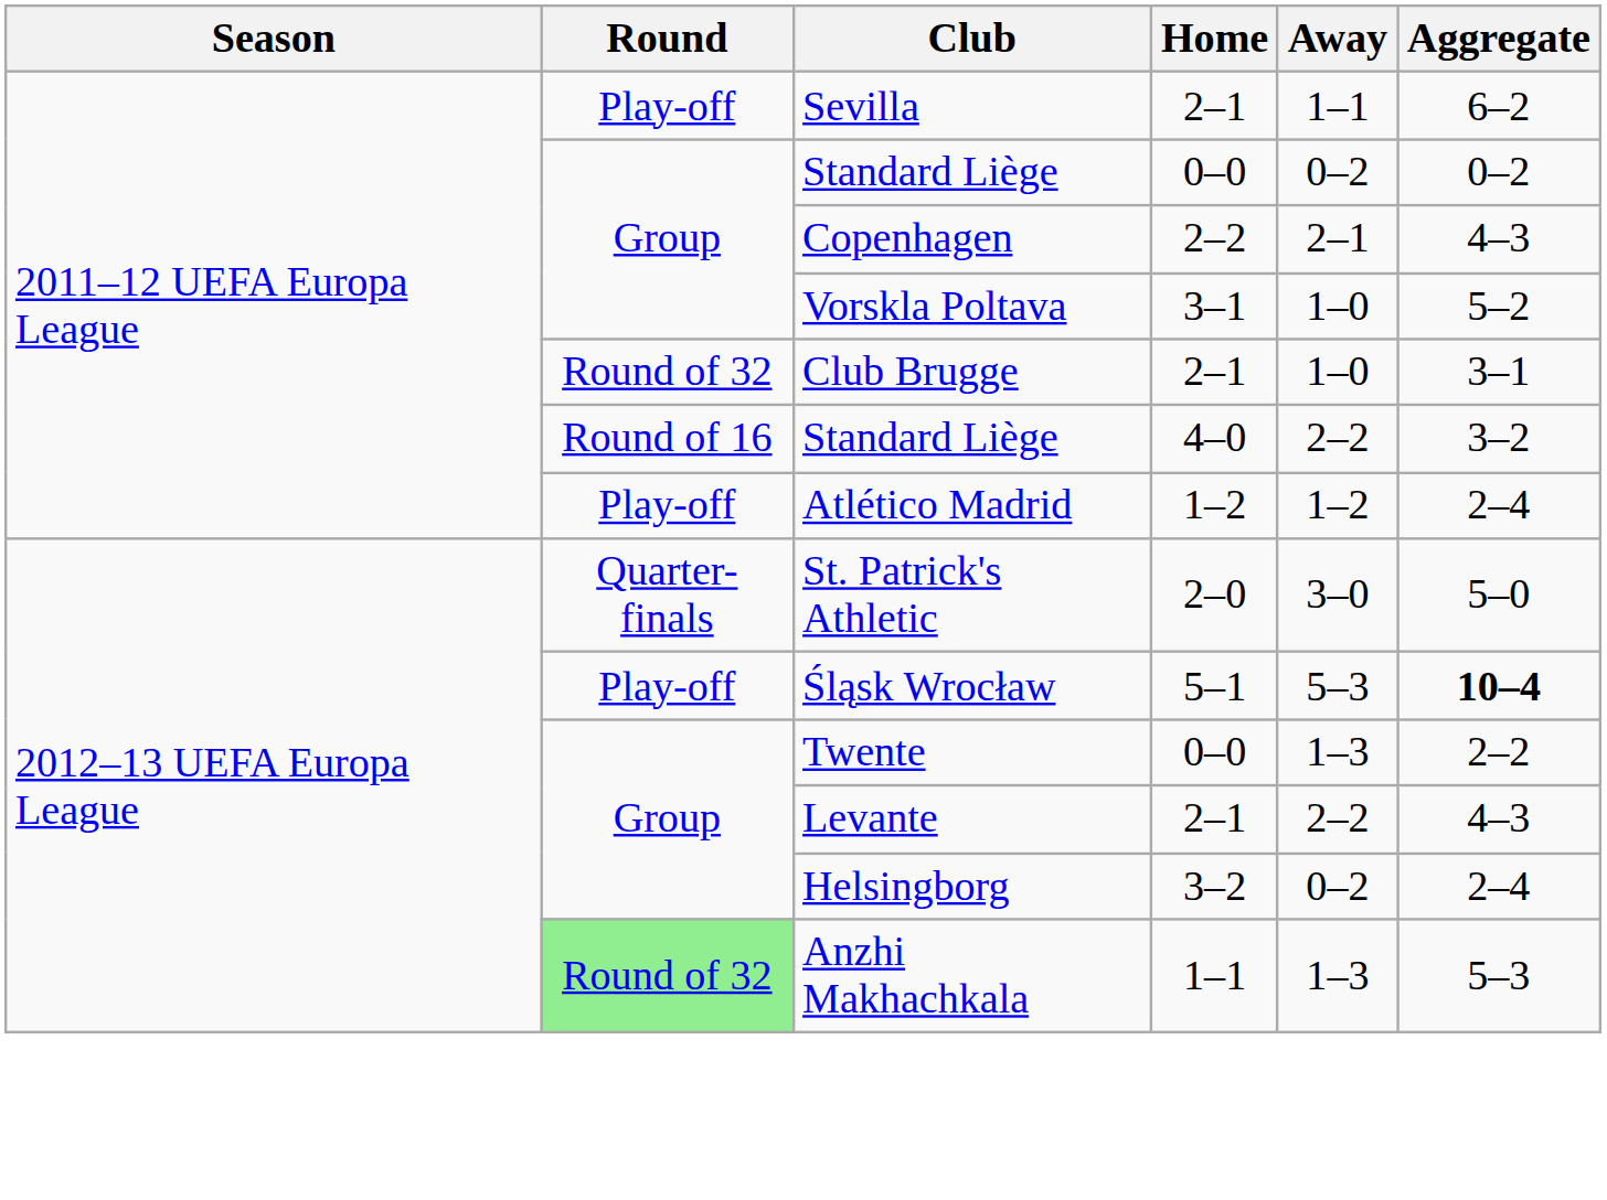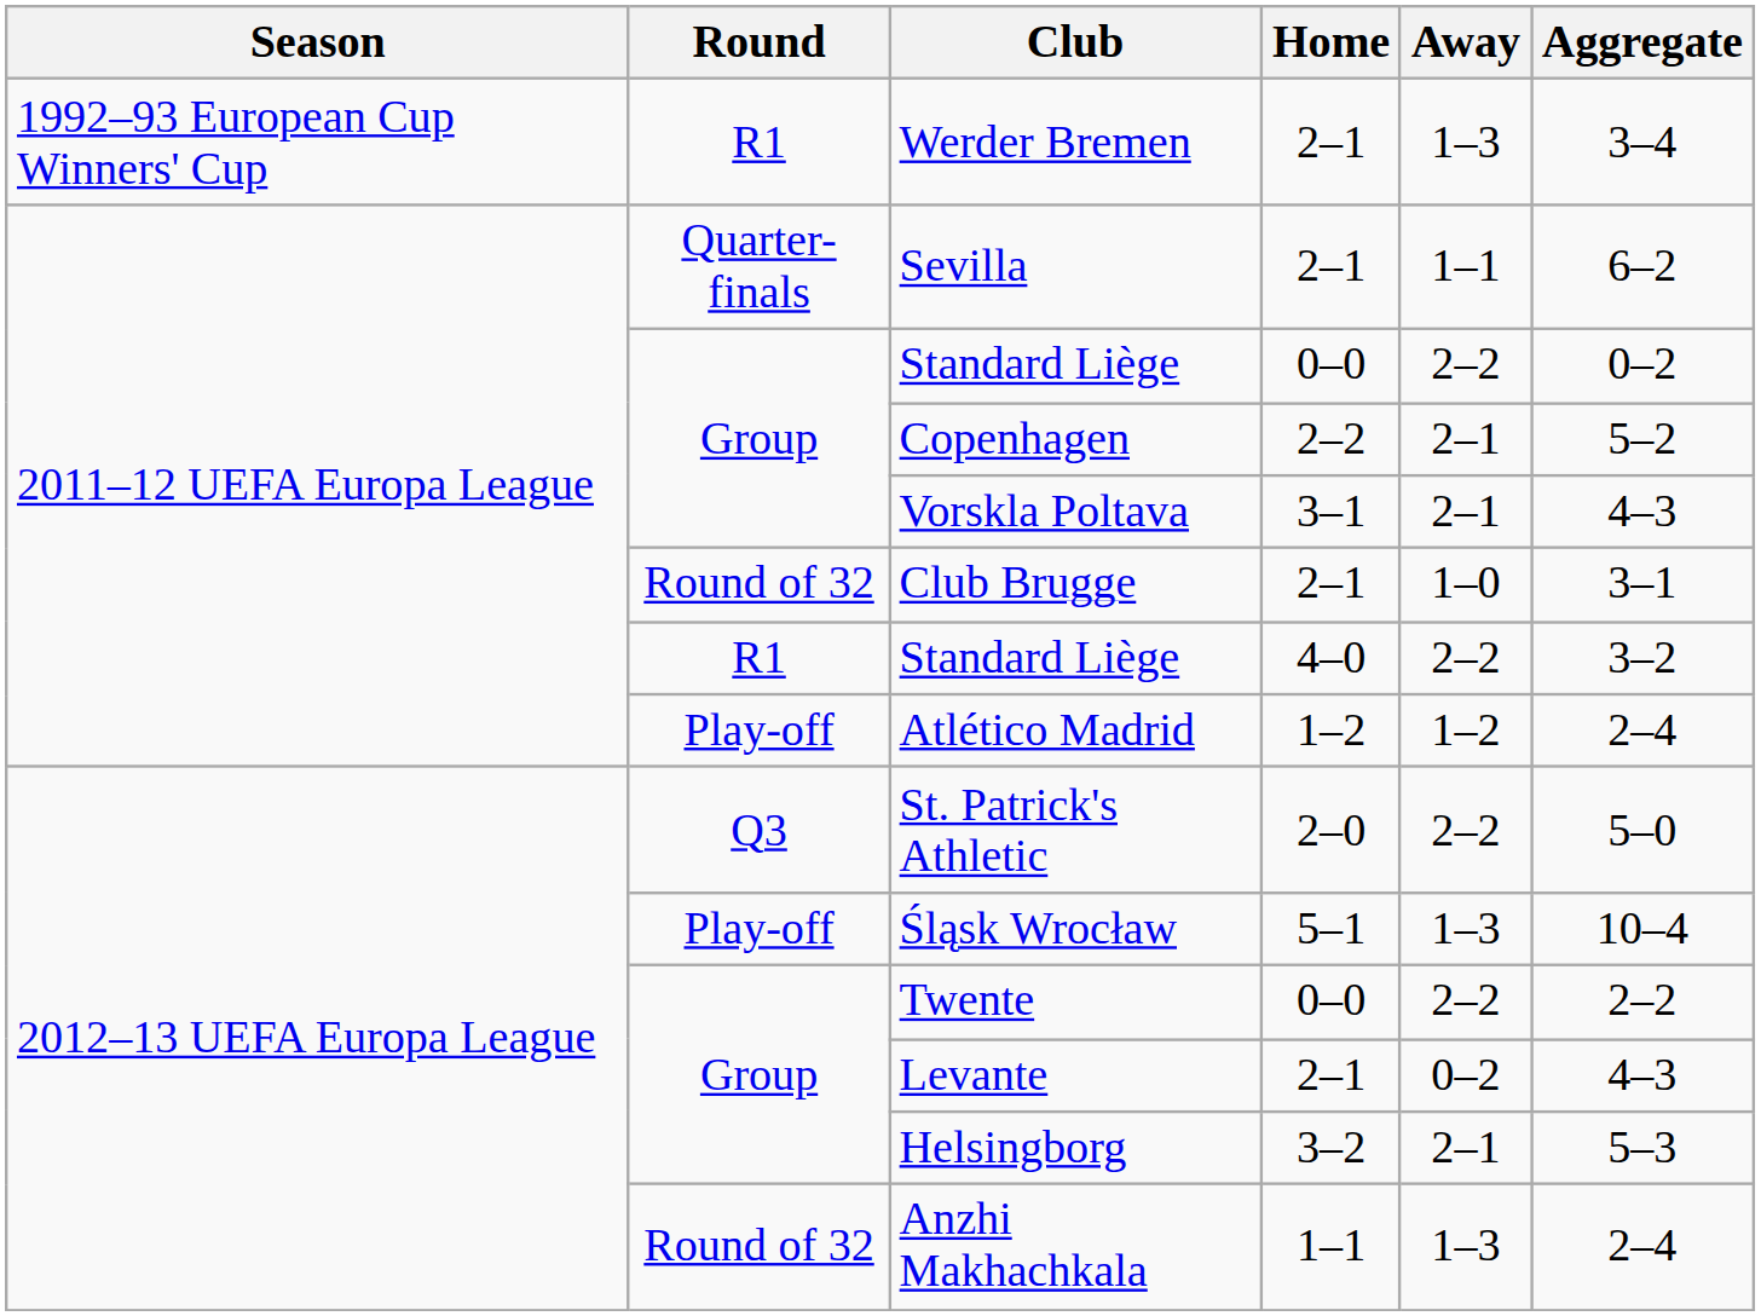+ row: 1992–93 European Cup Winners' Cup | R1 | Werder Bremen | 2–1 | 1–3 | 3–4
Sevilla | Round: Play-off -> Quarter-finals
Standard Liège / 0–0 | Away: 0–2 -> 2–2
Copenhagen | Aggregate: 4–3 -> 5–2
Vorskla Poltava | Away: 1–0 -> 2–1
Vorskla Poltava | Aggregate: 5–2 -> 4–3
Standard Liège / 4–0 | Round: Round of 16 -> R1
St. Patrick's Athletic | Round: Quarter-finals -> Q3
St. Patrick's Athletic | Away: 3–0 -> 2–2
Śląsk Wrocław | Away: 5–3 -> 1–3
Śląsk Wrocław | Aggregate: bold -> normal
Twente | Away: 1–3 -> 2–2
Levante | Away: 2–2 -> 0–2
Helsingborg | Away: 0–2 -> 2–1
Helsingborg | Aggregate: 2–4 -> 5–3
Anzhi Makhachkala | Round: lightgreen background -> no background
Anzhi Makhachkala | Aggregate: 5–3 -> 2–4
